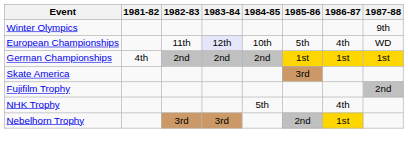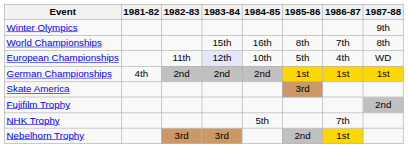+ row: World Championships | 15th | 16th | 8th | 7th | 8th
NHK Trophy | 1986-87: 4th -> 7th
